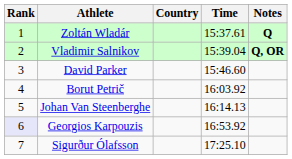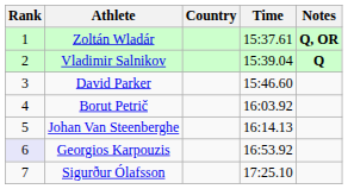Zoltán Wladár | Notes: Q -> Q, OR
Vladimir Salnikov | Notes: Q, OR -> Q
